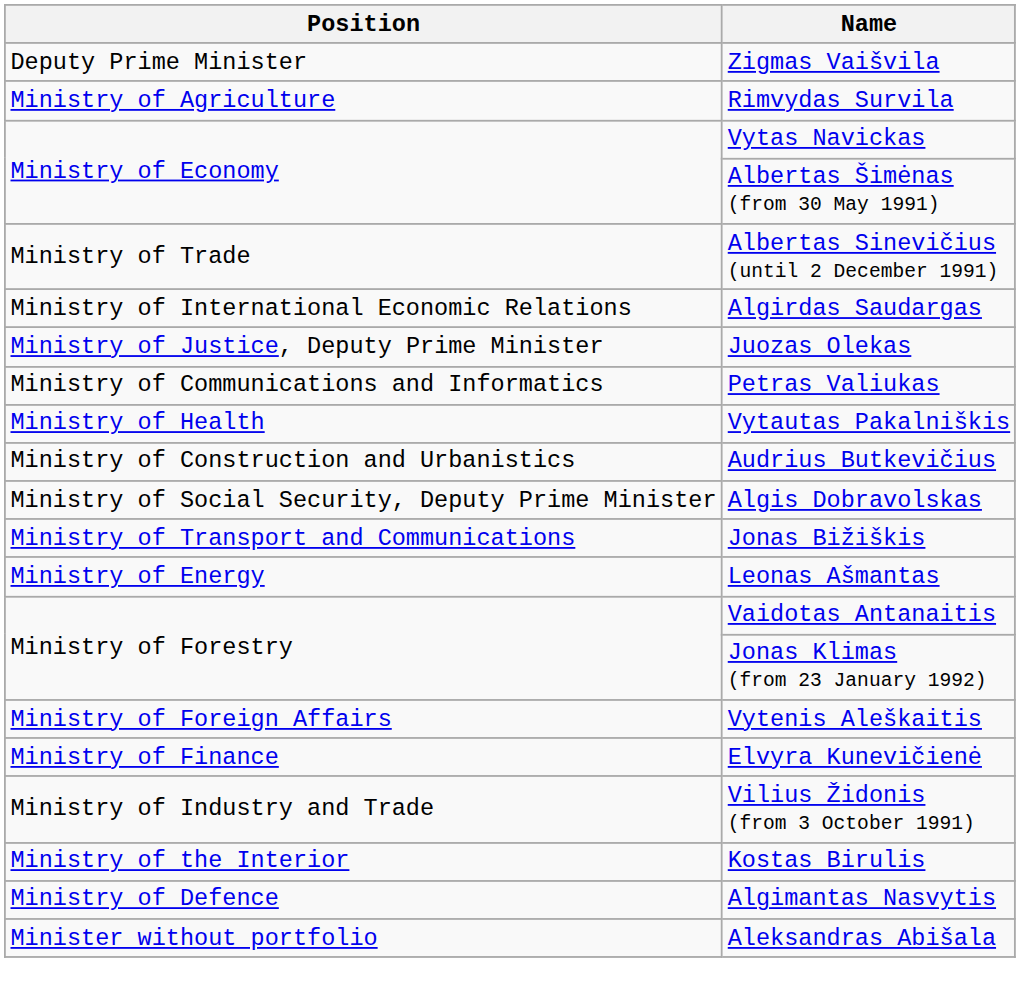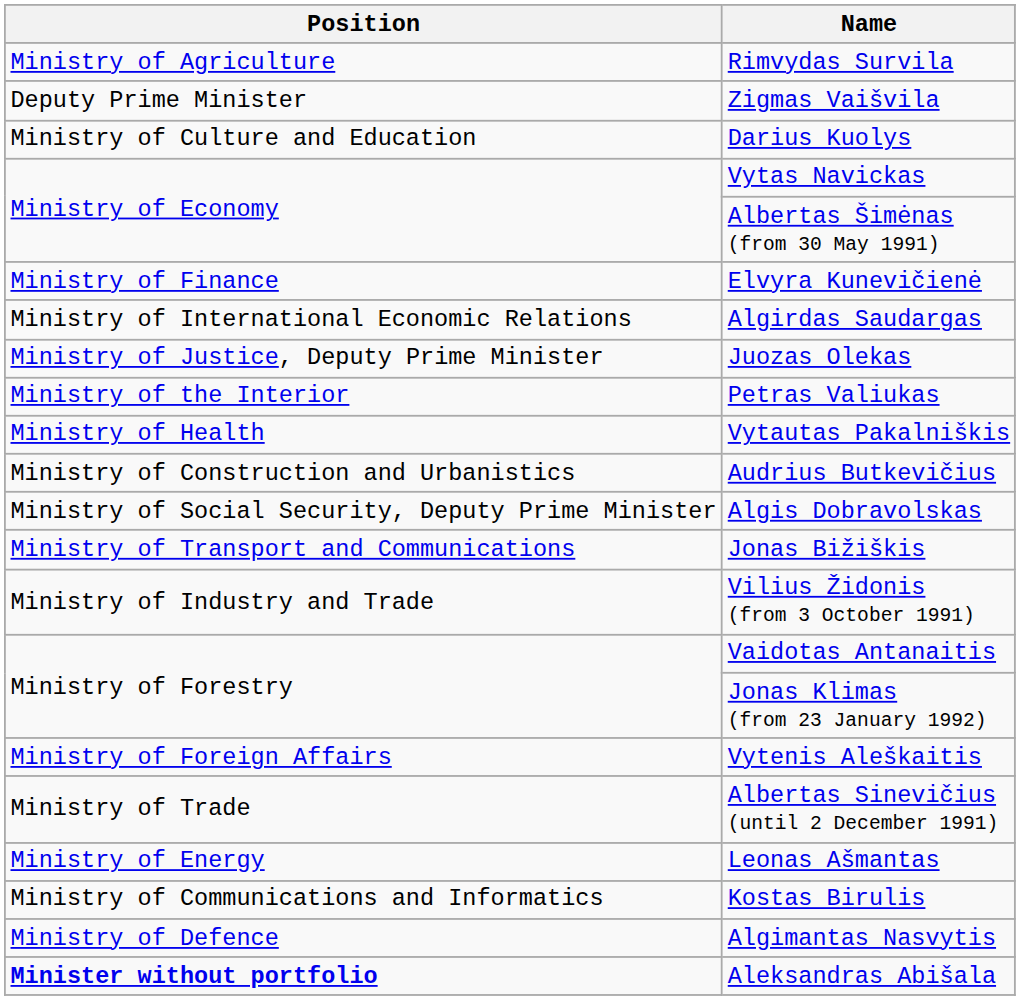rows swapped: Zigmas Vaišvila <-> Rimvydas Survila
+ row: Ministry of Culture and Education | Darius Kuolys
rows swapped: Elvyra Kunevičienė <-> Albertas Sinevičius (until 2 December 1991)
Petras Valiukas | Position: Ministry of Communications and Informatics -> Ministry of the Interior
rows swapped: Leonas Ašmantas <-> Vilius Židonis (from 3 October 1991)
Kostas Birulis | Position: Ministry of the Interior -> Ministry of Communications and Informatics
Aleksandras Abišala | Position: normal -> bold
